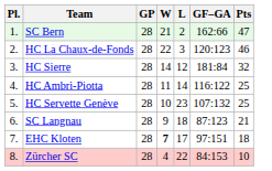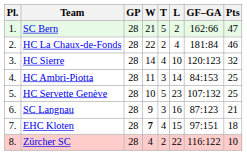+ column: T | 5 | 2 | 4 | 3 | 5 | 3 | 4 | 2
HC La Chaux-de-Fonds | L: 3 -> 4
HC La Chaux-de-Fonds | GF–GA: 120:123 -> 181:84
HC Sierre | L: 12 -> 10
HC Sierre | GF–GA: 181:84 -> 120:123
HC Ambrì-Piotta | GF–GA: 116:122 -> 84:153
SC Langnau | L: 18 -> 16
EHC Kloten | L: 17 -> 15
Zürcher SC | GF–GA: 84:153 -> 116:122
